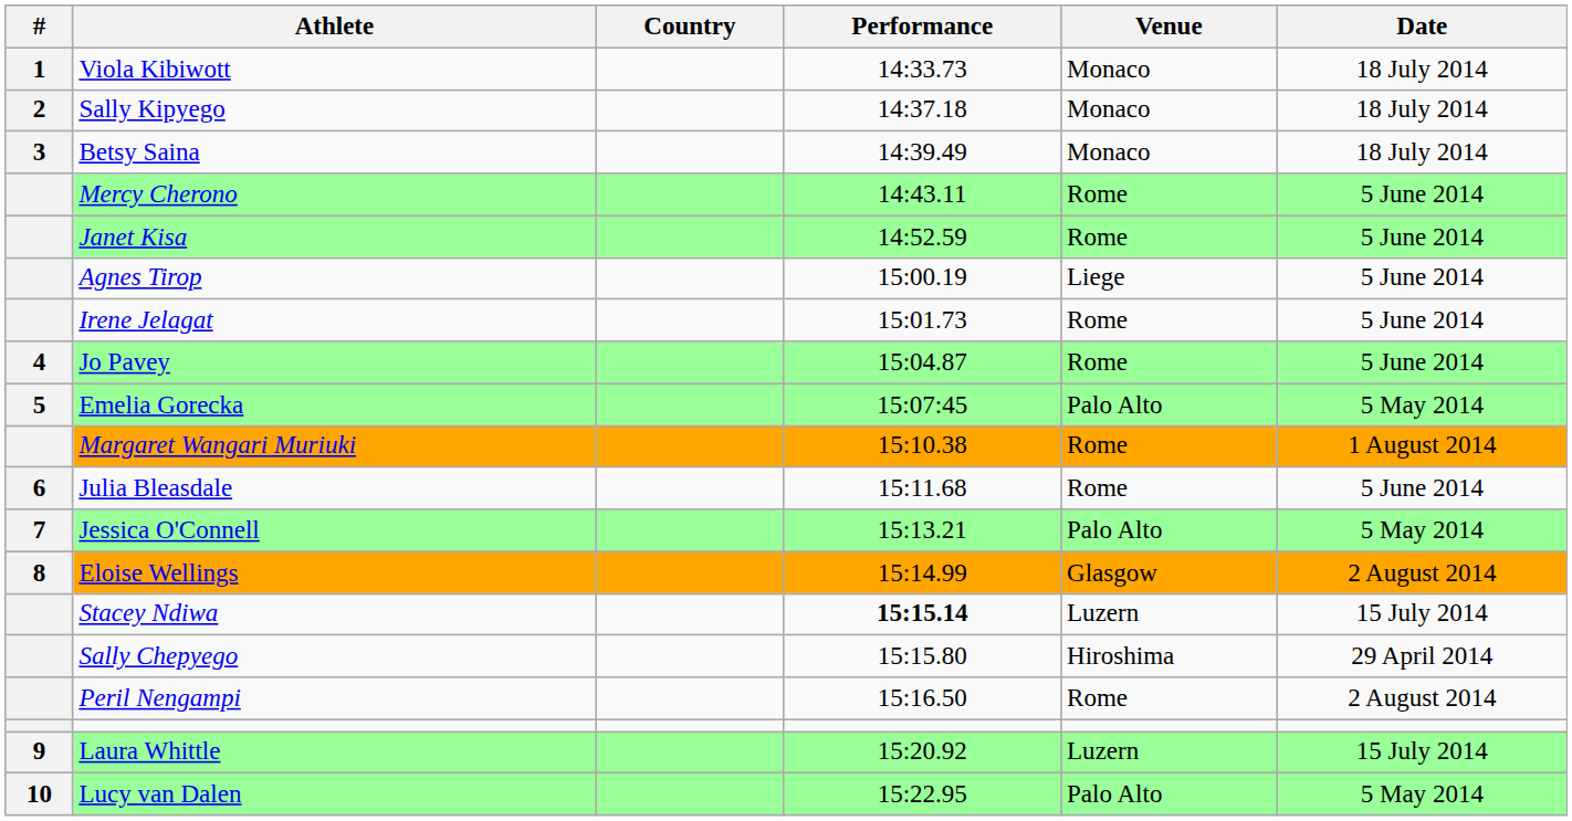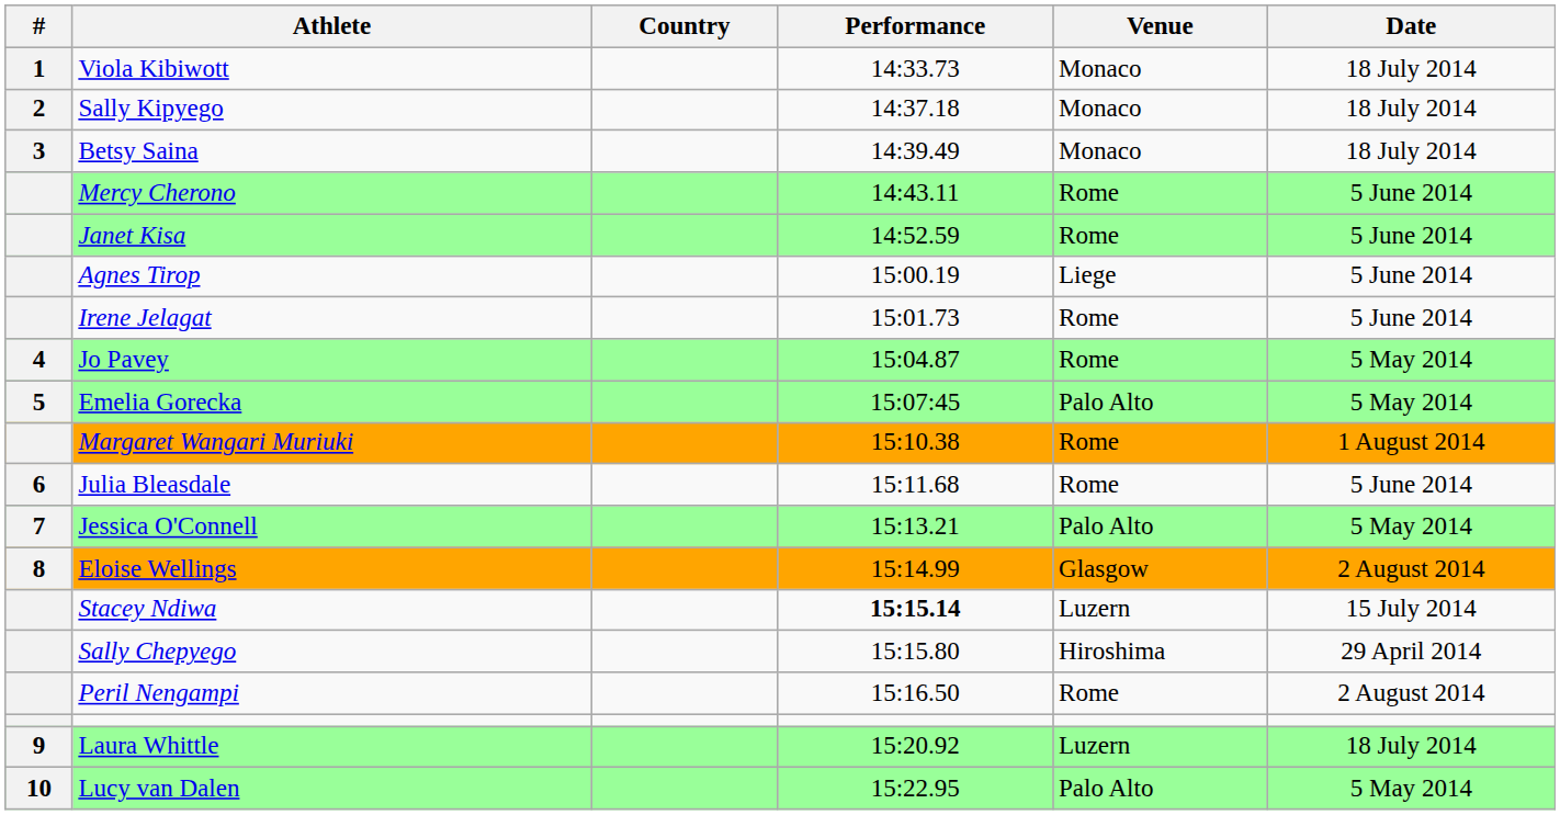Jo Pavey | Date: 5 June 2014 -> 5 May 2014
Laura Whittle | Date: 15 July 2014 -> 18 July 2014
